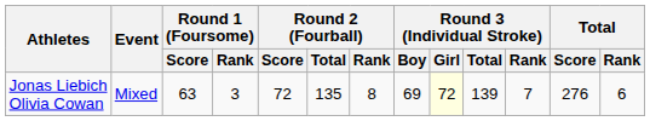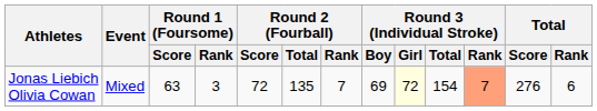Jonas Liebich Olivia Cowan | Round 2 (Fourball) / Rank: 8 -> 7
Jonas Liebich Olivia Cowan | Round 3 (Individual Stroke) / Total: 139 -> 154
Jonas Liebich Olivia Cowan | Round 3 (Individual Stroke) / Rank: no background -> lightsalmon background
